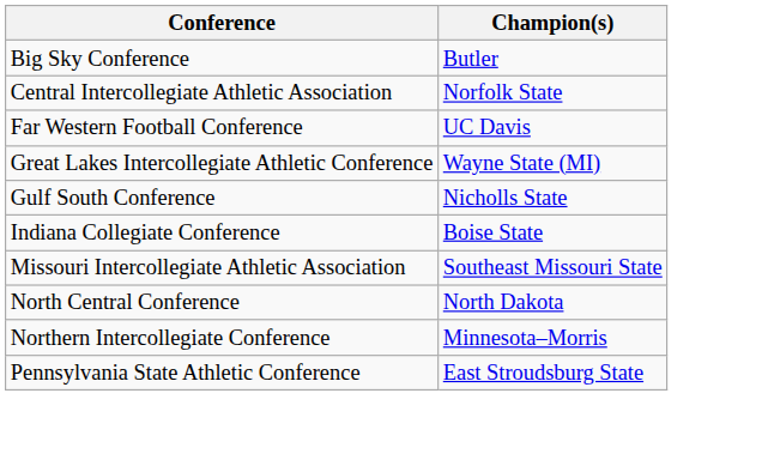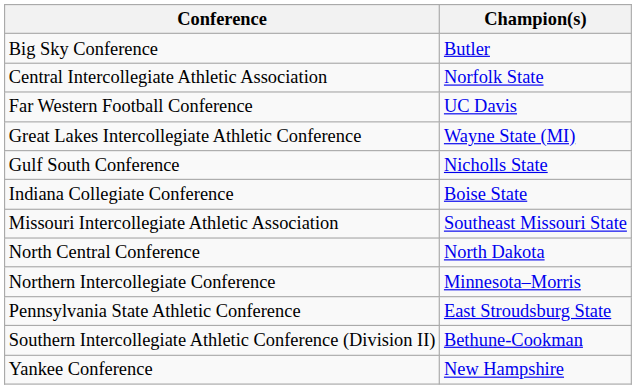+ row: Southern Intercollegiate Athletic Conference (Division II) | Bethune-Cookman
+ row: Yankee Conference | New Hampshire
